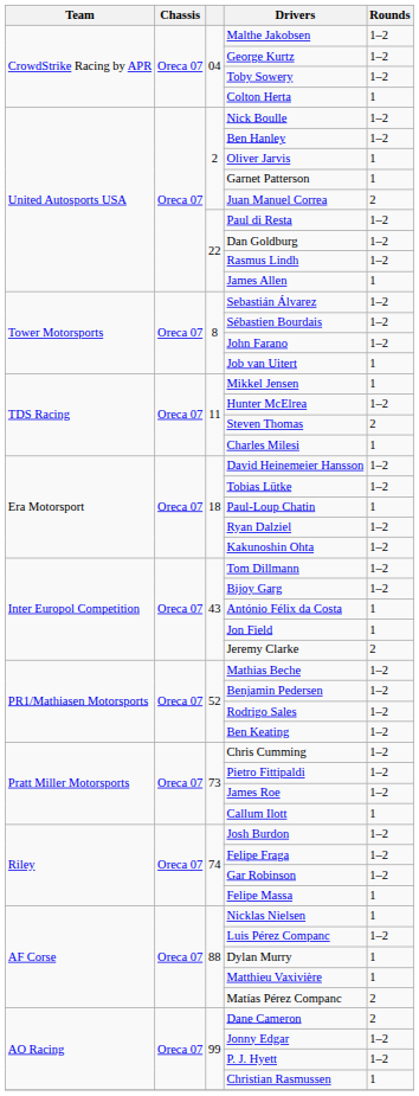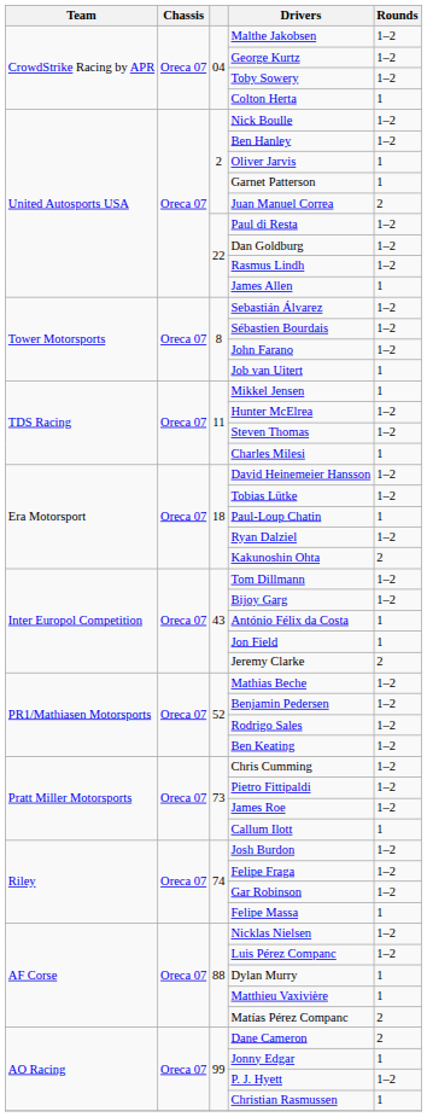Steven Thomas | Rounds: 2 -> 1–2
Kakunoshin Ohta | Rounds: 1–2 -> 2
Nicklas Nielsen | Rounds: 1 -> 1–2
Jonny Edgar | Rounds: 1–2 -> 1
